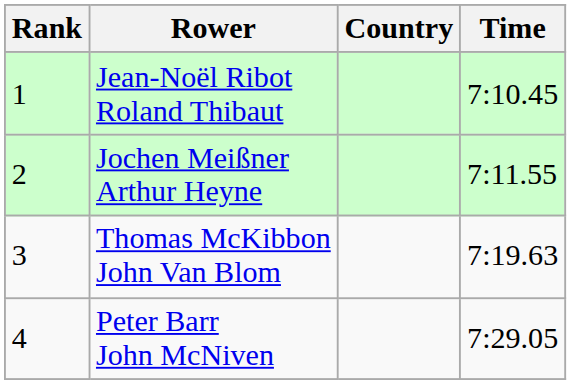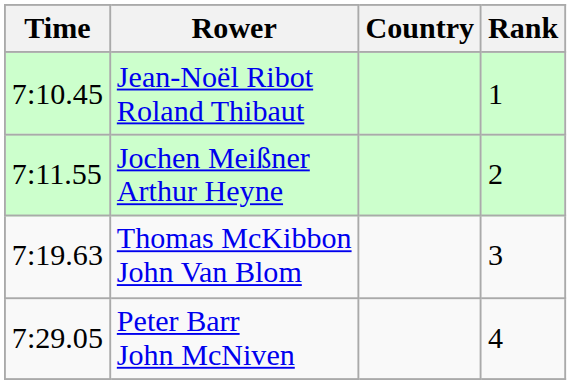columns swapped: Rank <-> Time
